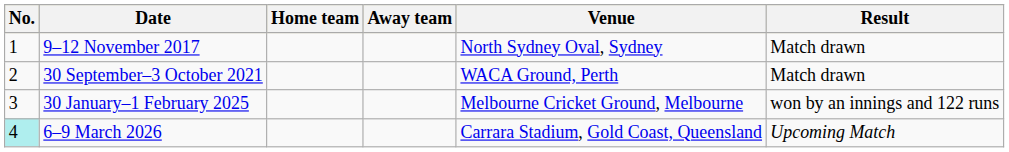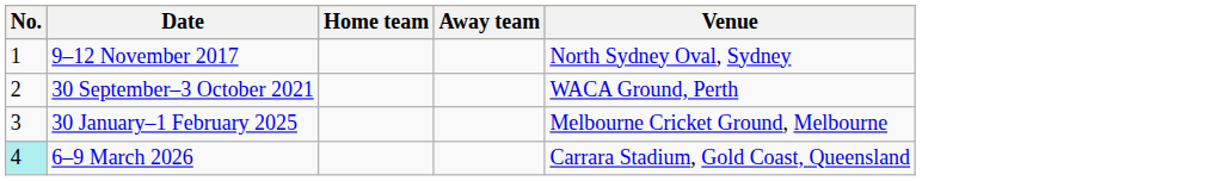- column: Result | Match drawn | Match drawn | won by an innings and 122 runs | Upcoming Match
